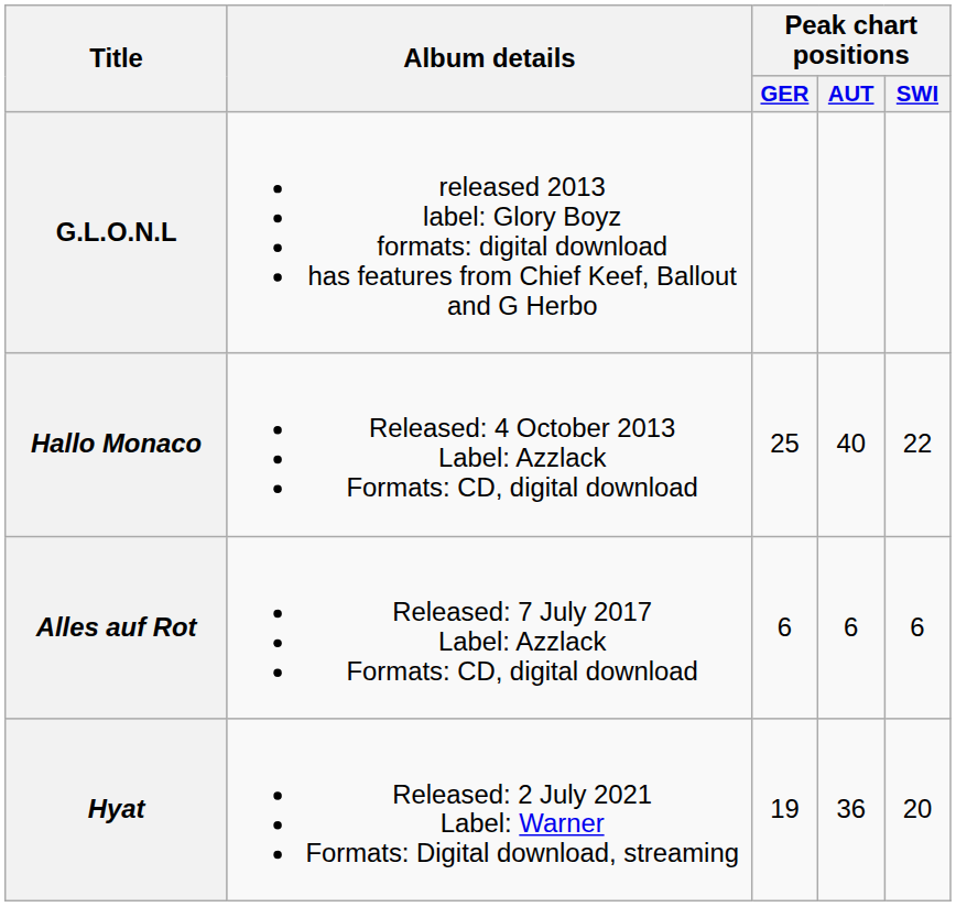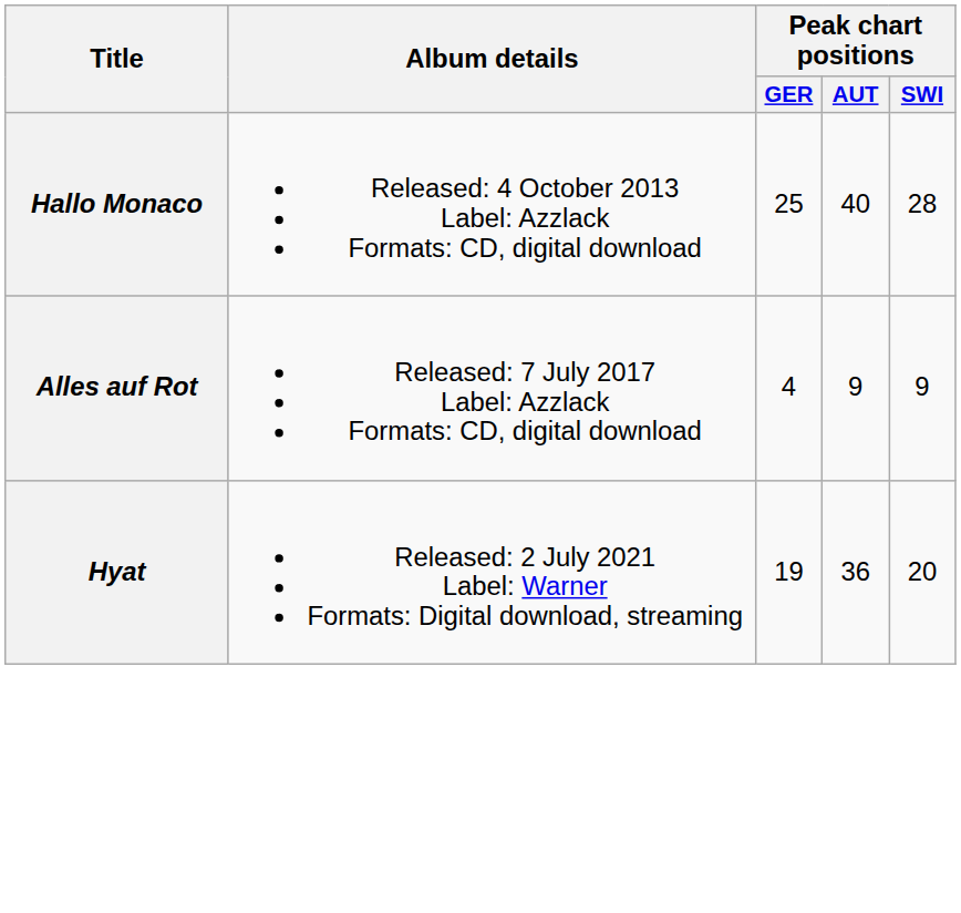- row: G.L.O.N.L | released 2013 label: Glory Boyz formats: digital download has features from Chief Keef, Ballout and G Herbo
Hallo Monaco | Peak chart positions / SWI: 22 -> 28
Alles auf Rot | Peak chart positions / GER: 6 -> 4
Alles auf Rot | Peak chart positions / AUT: 6 -> 9
Alles auf Rot | Peak chart positions / SWI: 6 -> 9
